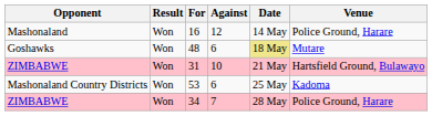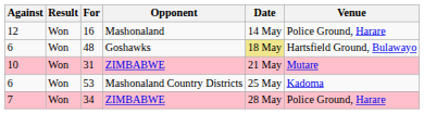columns swapped: Opponent <-> Against
48 | Venue: Mutare -> Hartsfield Ground, Bulawayo
31 | Venue: Hartsfield Ground, Bulawayo -> Mutare
